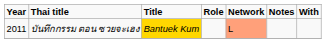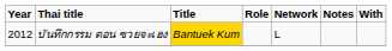บันทึกกรรม ตอน ซวยจะเฮง | Year: 2011 -> 2012
บันทึกกรรม ตอน ซวยจะเฮง | Network: lightsalmon background -> no background
